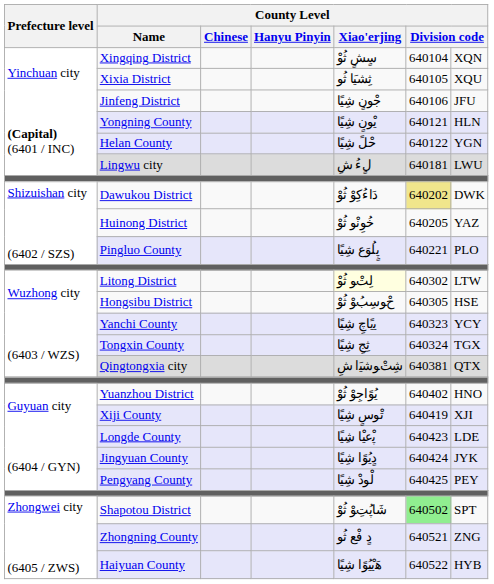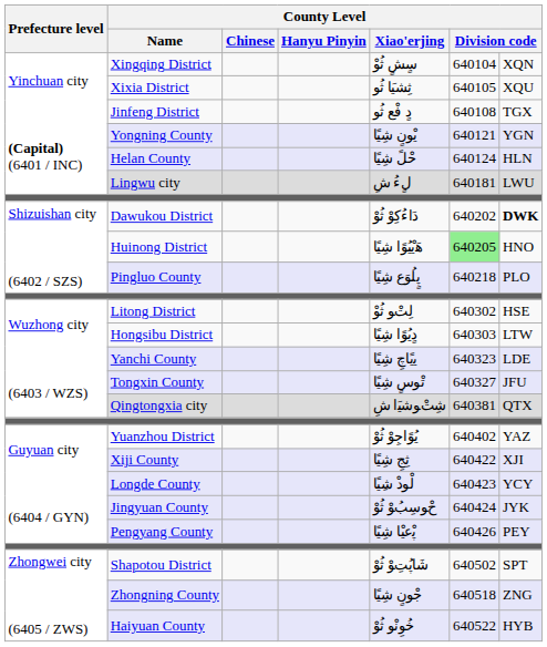Jinfeng District | County Level / Xiao'erjing: ﺟْﻮنٍ ﺷِﯿًﺎ -> دٍ ﻓْﻊ ﺛُﻮ
Jinfeng District | column 6: 640106 -> 640108
Jinfeng District | column 7: JFU -> TGX
Yongning County | column 7: HLN -> YGN
Helan County | column 6: 640122 -> 640124
Helan County | column 7: YGN -> HLN
Dawukou District | column 6: khaki background -> no background
Dawukou District | column 7: normal -> bold
Huinong District | County Level / Xiao'erjing: ﺧُﻮِﻧْﻮ ﺛُﻮْ -> ﻫَیْیُوًا ﺷِﯿًﺎ
Huinong District | column 6: no background -> lightgreen background
Huinong District | column 7: YAZ -> HNO
Pingluo County | column 6: 640221 -> 640218
Litong District | County Level / Xiao'erjing: lightyellow background -> no background
Litong District | column 7: LTW -> HSE
Hongsibu District | County Level / Xiao'erjing: ﺡْﻮسِبُﻮْ ﺛُﻮْ -> دٍﻳُﻮًا ﺷِﯿًﺎ
Hongsibu District | column 6: 640305 -> 640303
Hongsibu District | column 7: HSE -> LTW
Yanchi County | column 7: YCY -> LDE
Tongxin County | County Level / Xiao'erjing: ثِجِ ﺷِﯿًﺎ -> ﺗْﻮسٍ ﺷِﯿًﺎ
Tongxin County | column 6: 640324 -> 640327
Tongxin County | column 7: TGX -> JFU
Yuanzhou District | column 7: HNO -> YAZ
Xiji County | County Level / Xiao'erjing: ﺗْﻮسٍ ﺷِﯿًﺎ -> ثِجِ ﺷِﯿًﺎ
Xiji County | column 6: 640419 -> 640422
Longde County | County Level / Xiao'erjing: ﭘْعیْا ﺷِﯿًﺎ -> ﻟْﻮدْ ﺷِﯿًﺎ
Longde County | column 7: LDE -> YCY
Jingyuan County | County Level / Xiao'erjing: دٍﻳُﻮًا ﺷِﯿًﺎ -> ﺡْﻮسِبُﻮْ ﺛُﻮْ
Pengyang County | County Level / Xiao'erjing: ﻟْﻮدْ ﺷِﯿًﺎ -> ﭘْعیْا ﺷِﯿًﺎ
Pengyang County | column 6: 640425 -> 640426
Shapotou District | column 6: lightgreen background -> no background
Zhongning County | County Level / Xiao'erjing: دٍ ﻓْﻊ ﺛُﻮ -> ﺟْﻮنٍ ﺷِﯿًﺎ
Zhongning County | column 6: 640521 -> 640518
Haiyuan County | County Level / Xiao'erjing: ﻫَیْیُوًا ﺷِﯿًﺎ -> ﺧُﻮِﻧْﻮ ﺛُﻮْ
